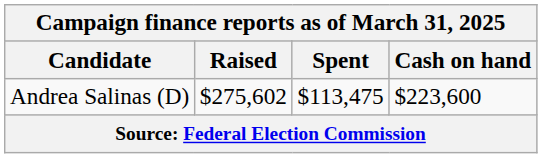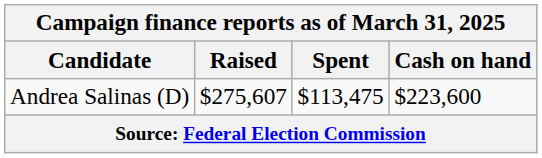Andrea Salinas (D) | Raised: $275,602 -> $275,607
